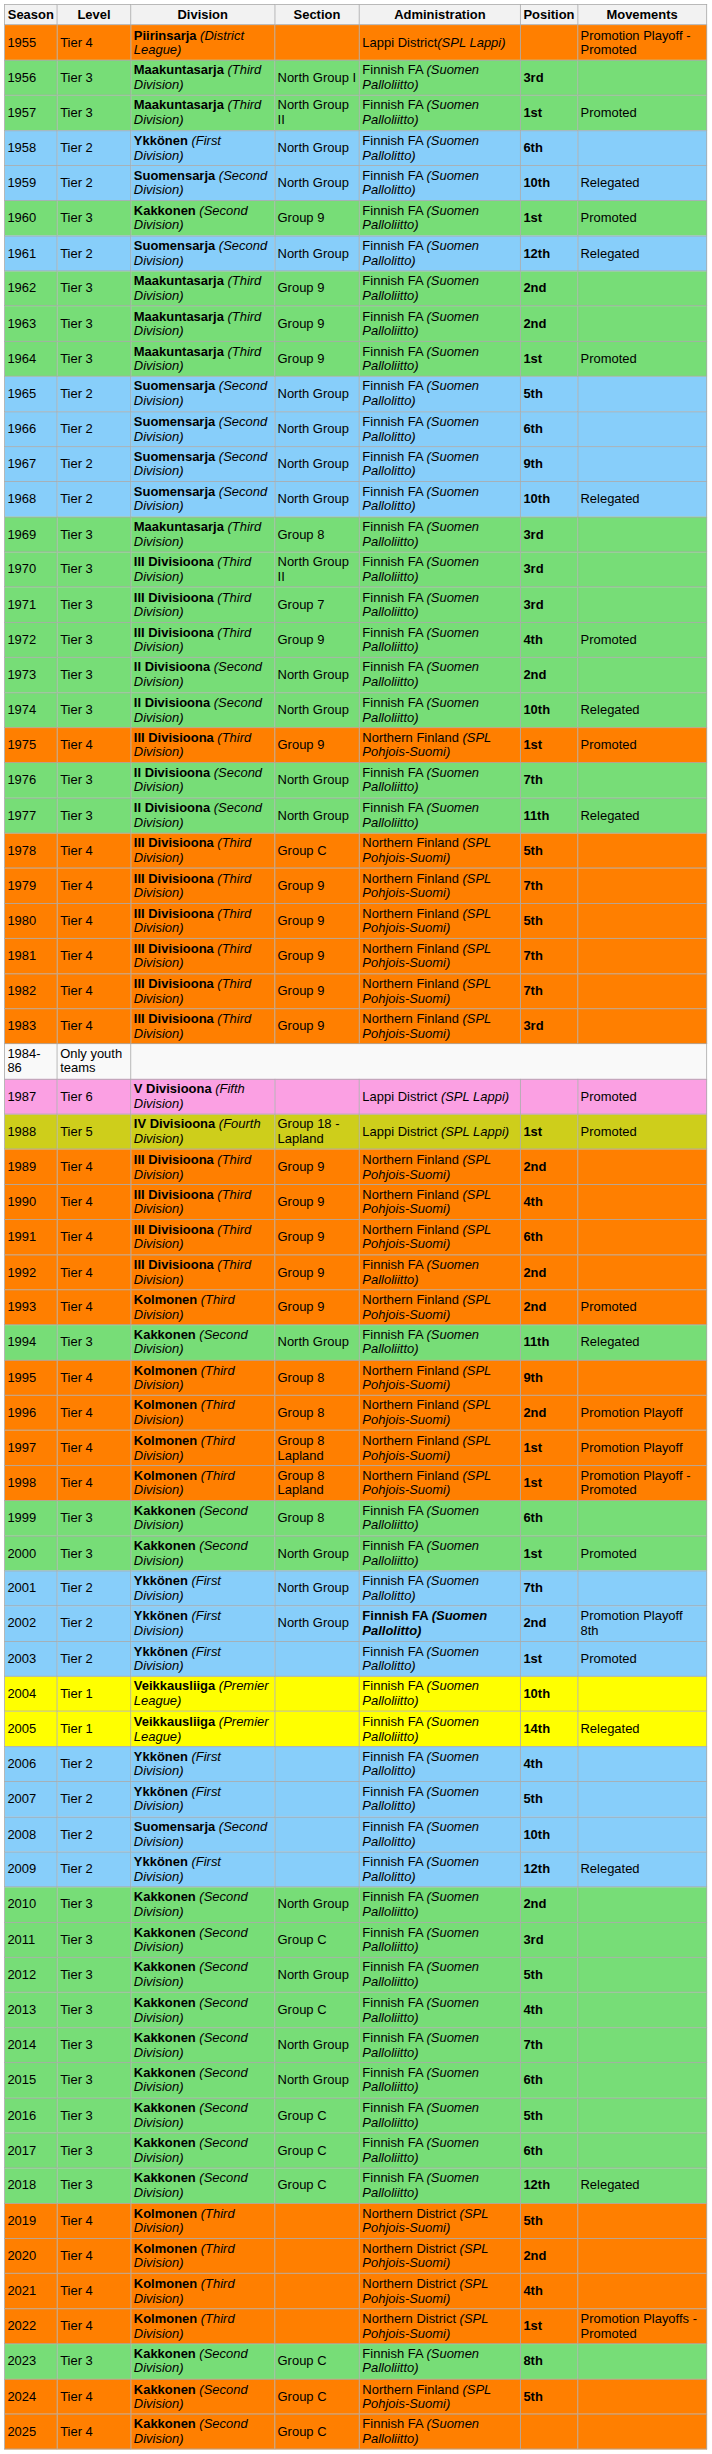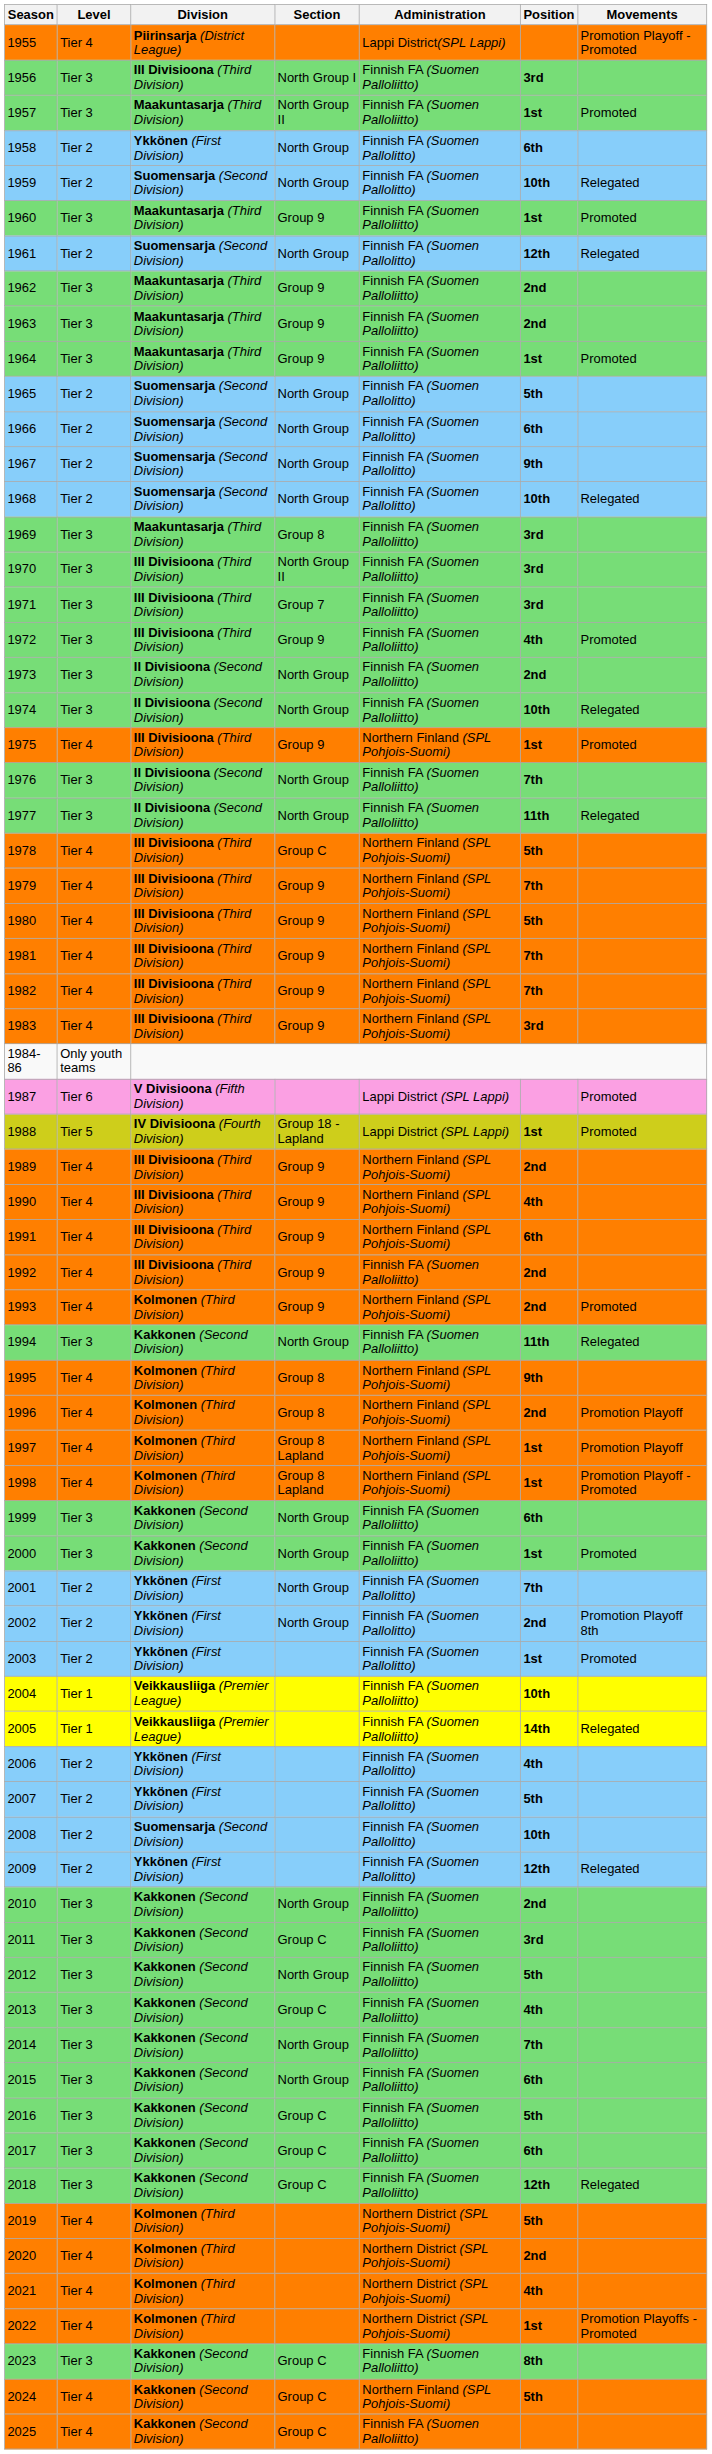1956 | Division: Maakuntasarja (Third Division) -> III Divisioona (Third Division)
1960 | Division: Kakkonen (Second Division) -> Maakuntasarja (Third Division)
1999 | Section: Group 8 -> North Group
2002 | Administration: bold -> normal
